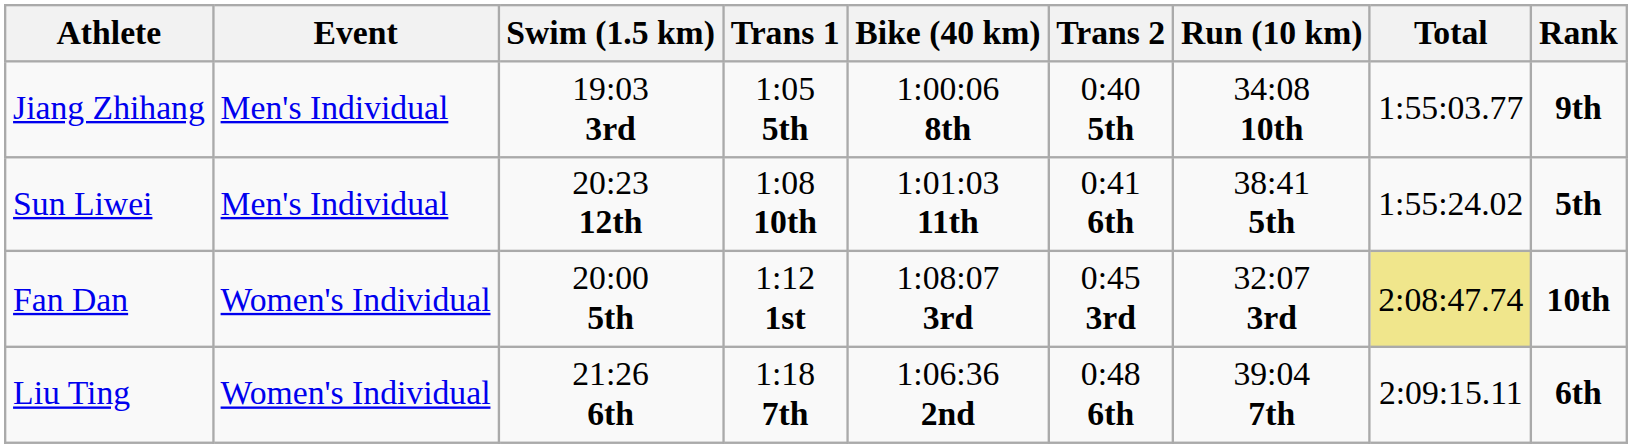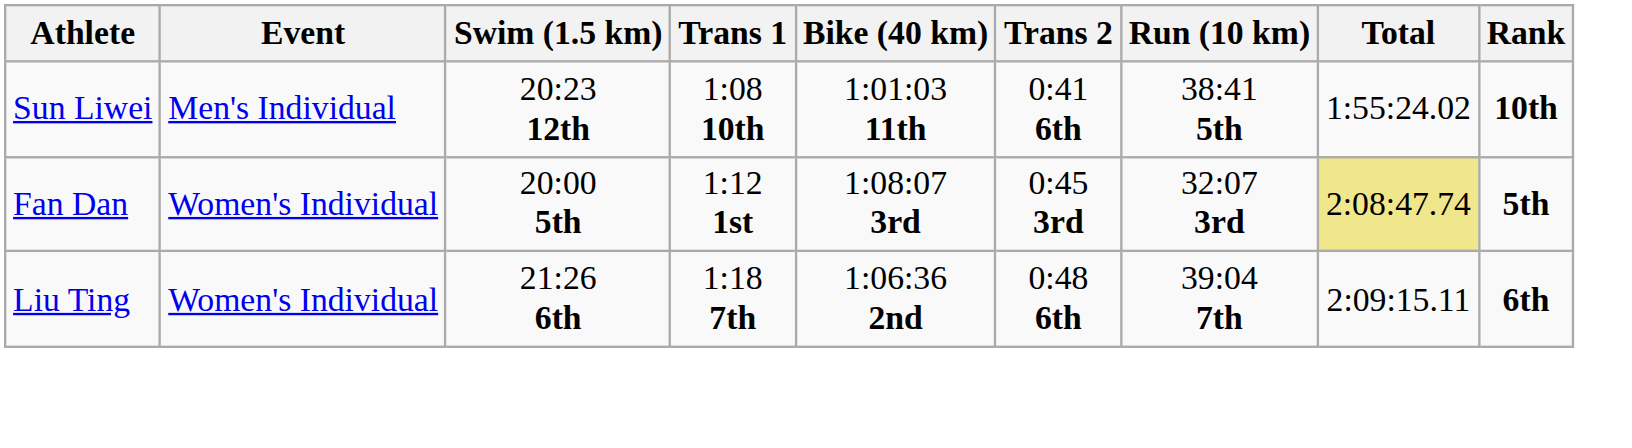- row: Jiang Zhihang | Men's Individual | 19:03 3rd | 1:05 5th | 1:00:06 8th | 0:40 5th | 34:08 10th | 1:55:03.77 | 9th
Sun Liwei | Rank: 5th -> 10th
Fan Dan | Rank: 10th -> 5th
